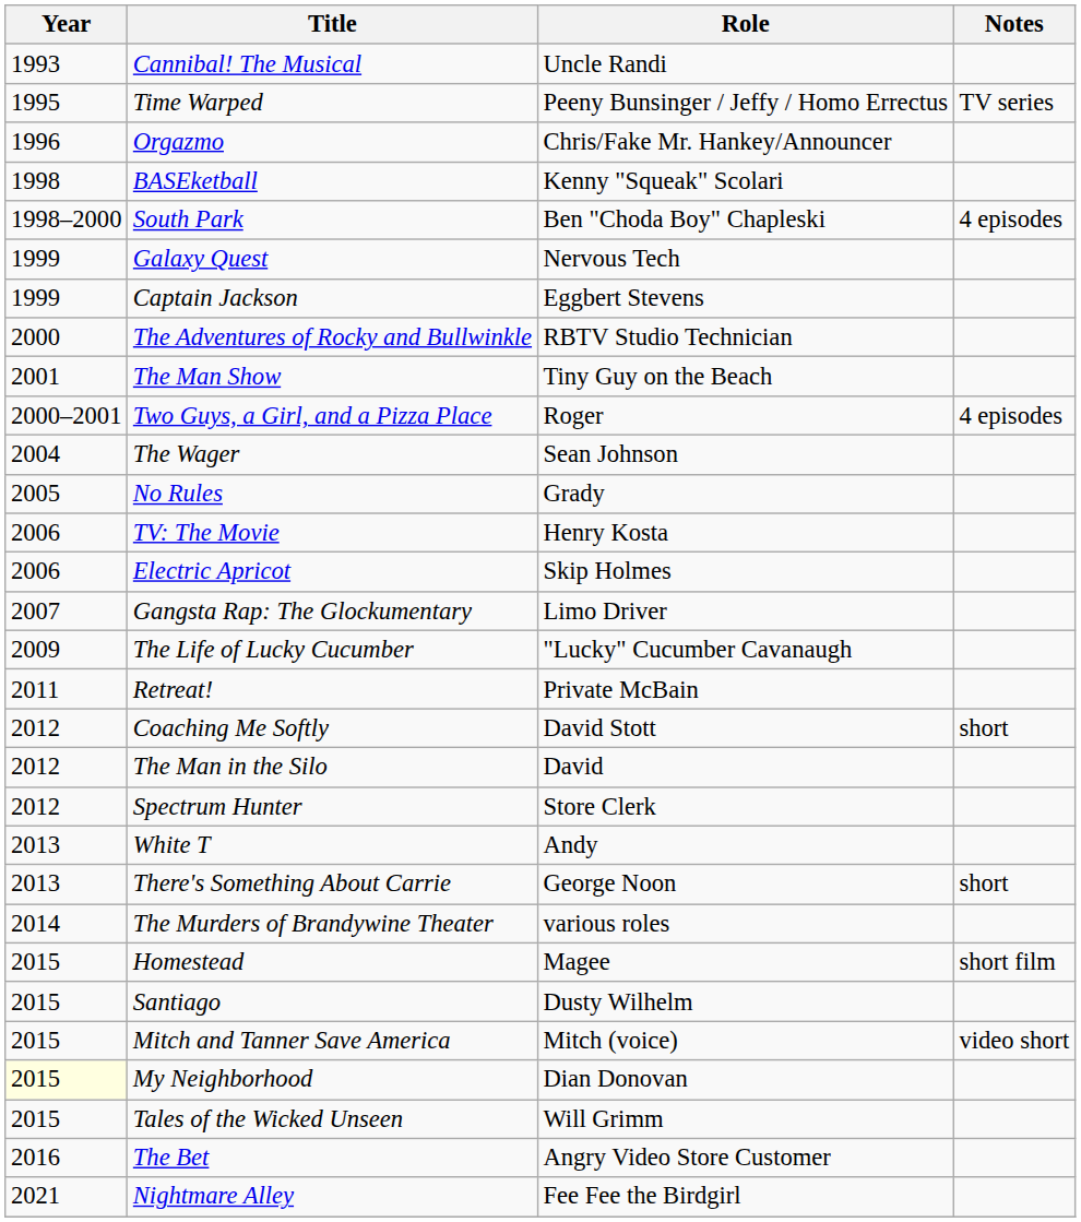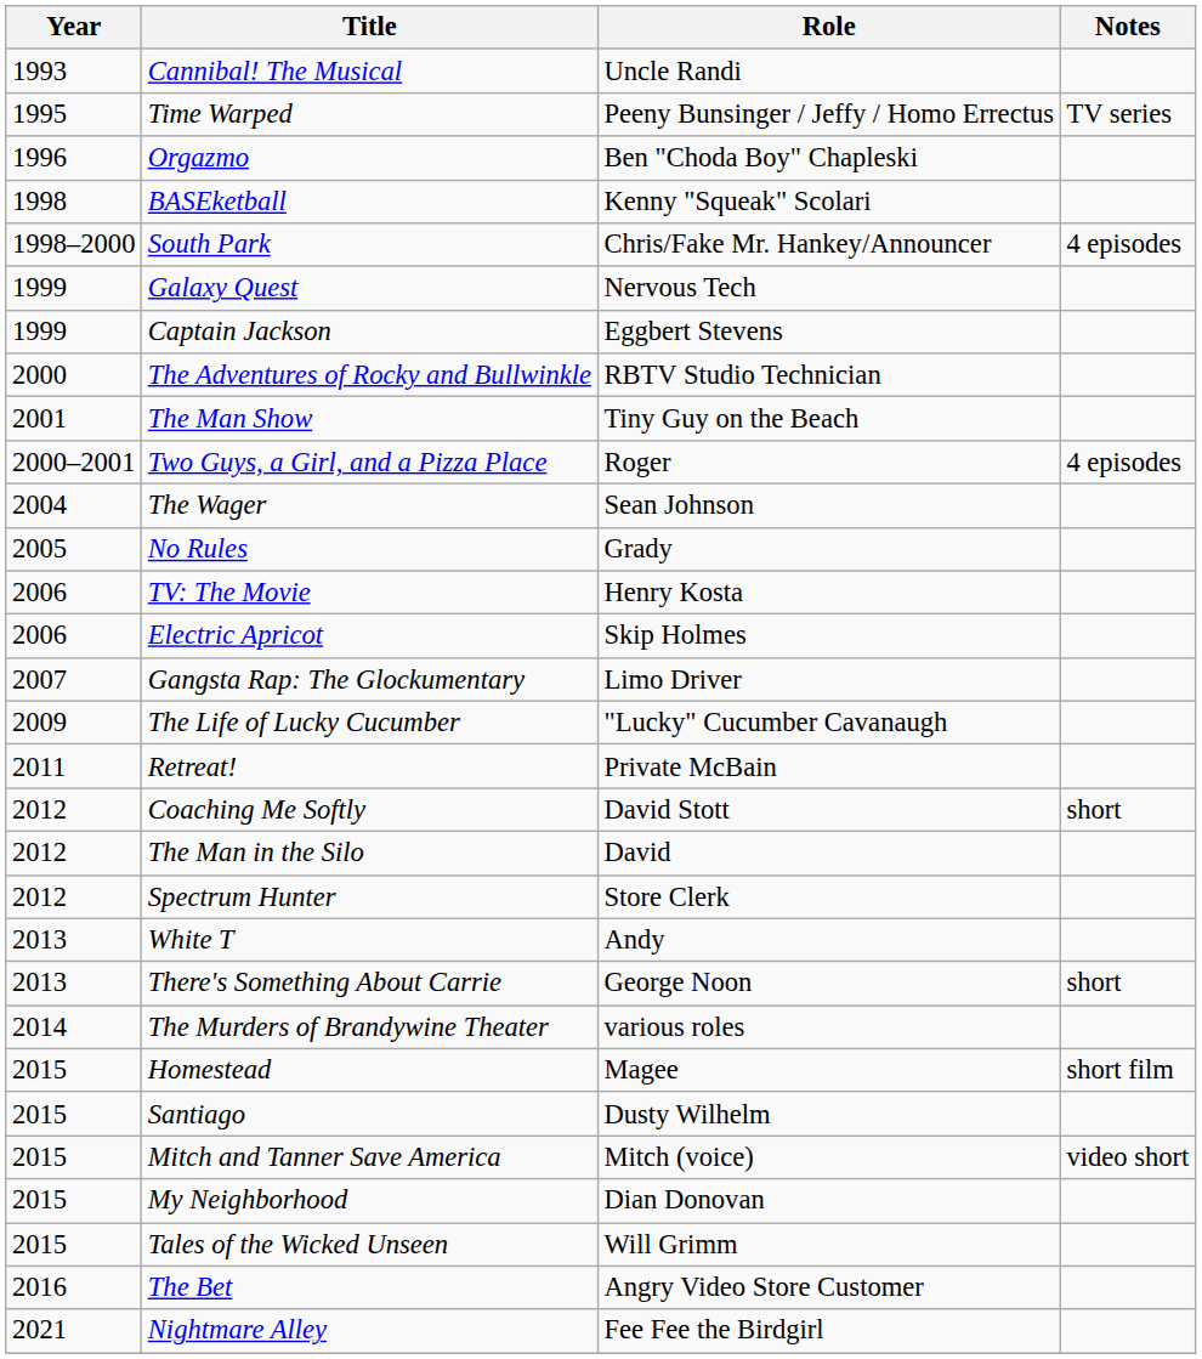Orgazmo | Role: Chris/Fake Mr. Hankey/Announcer -> Ben "Choda Boy" Chapleski
South Park | Role: Ben "Choda Boy" Chapleski -> Chris/Fake Mr. Hankey/Announcer
My Neighborhood | Year: lightyellow background -> no background
